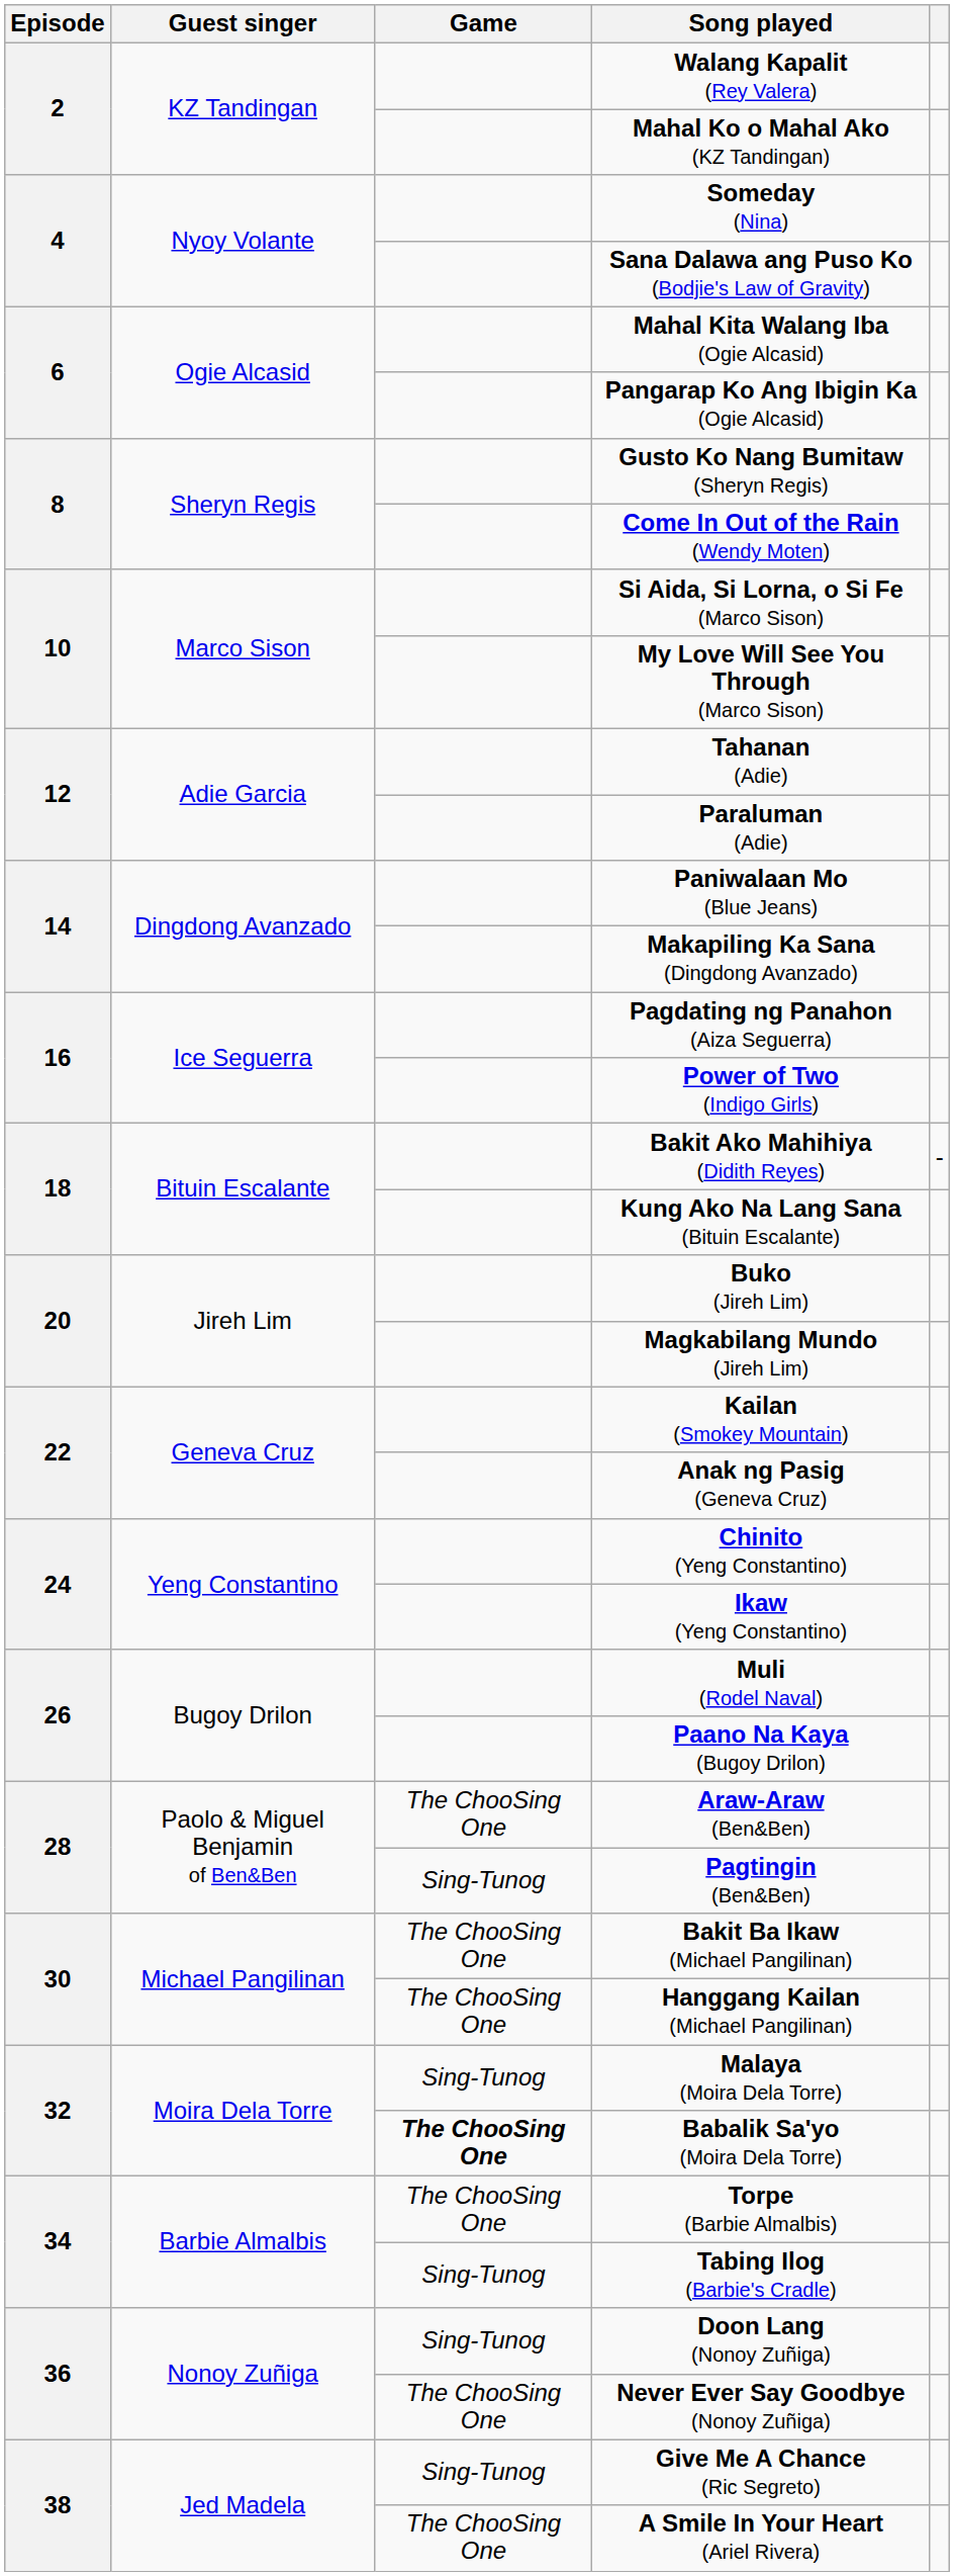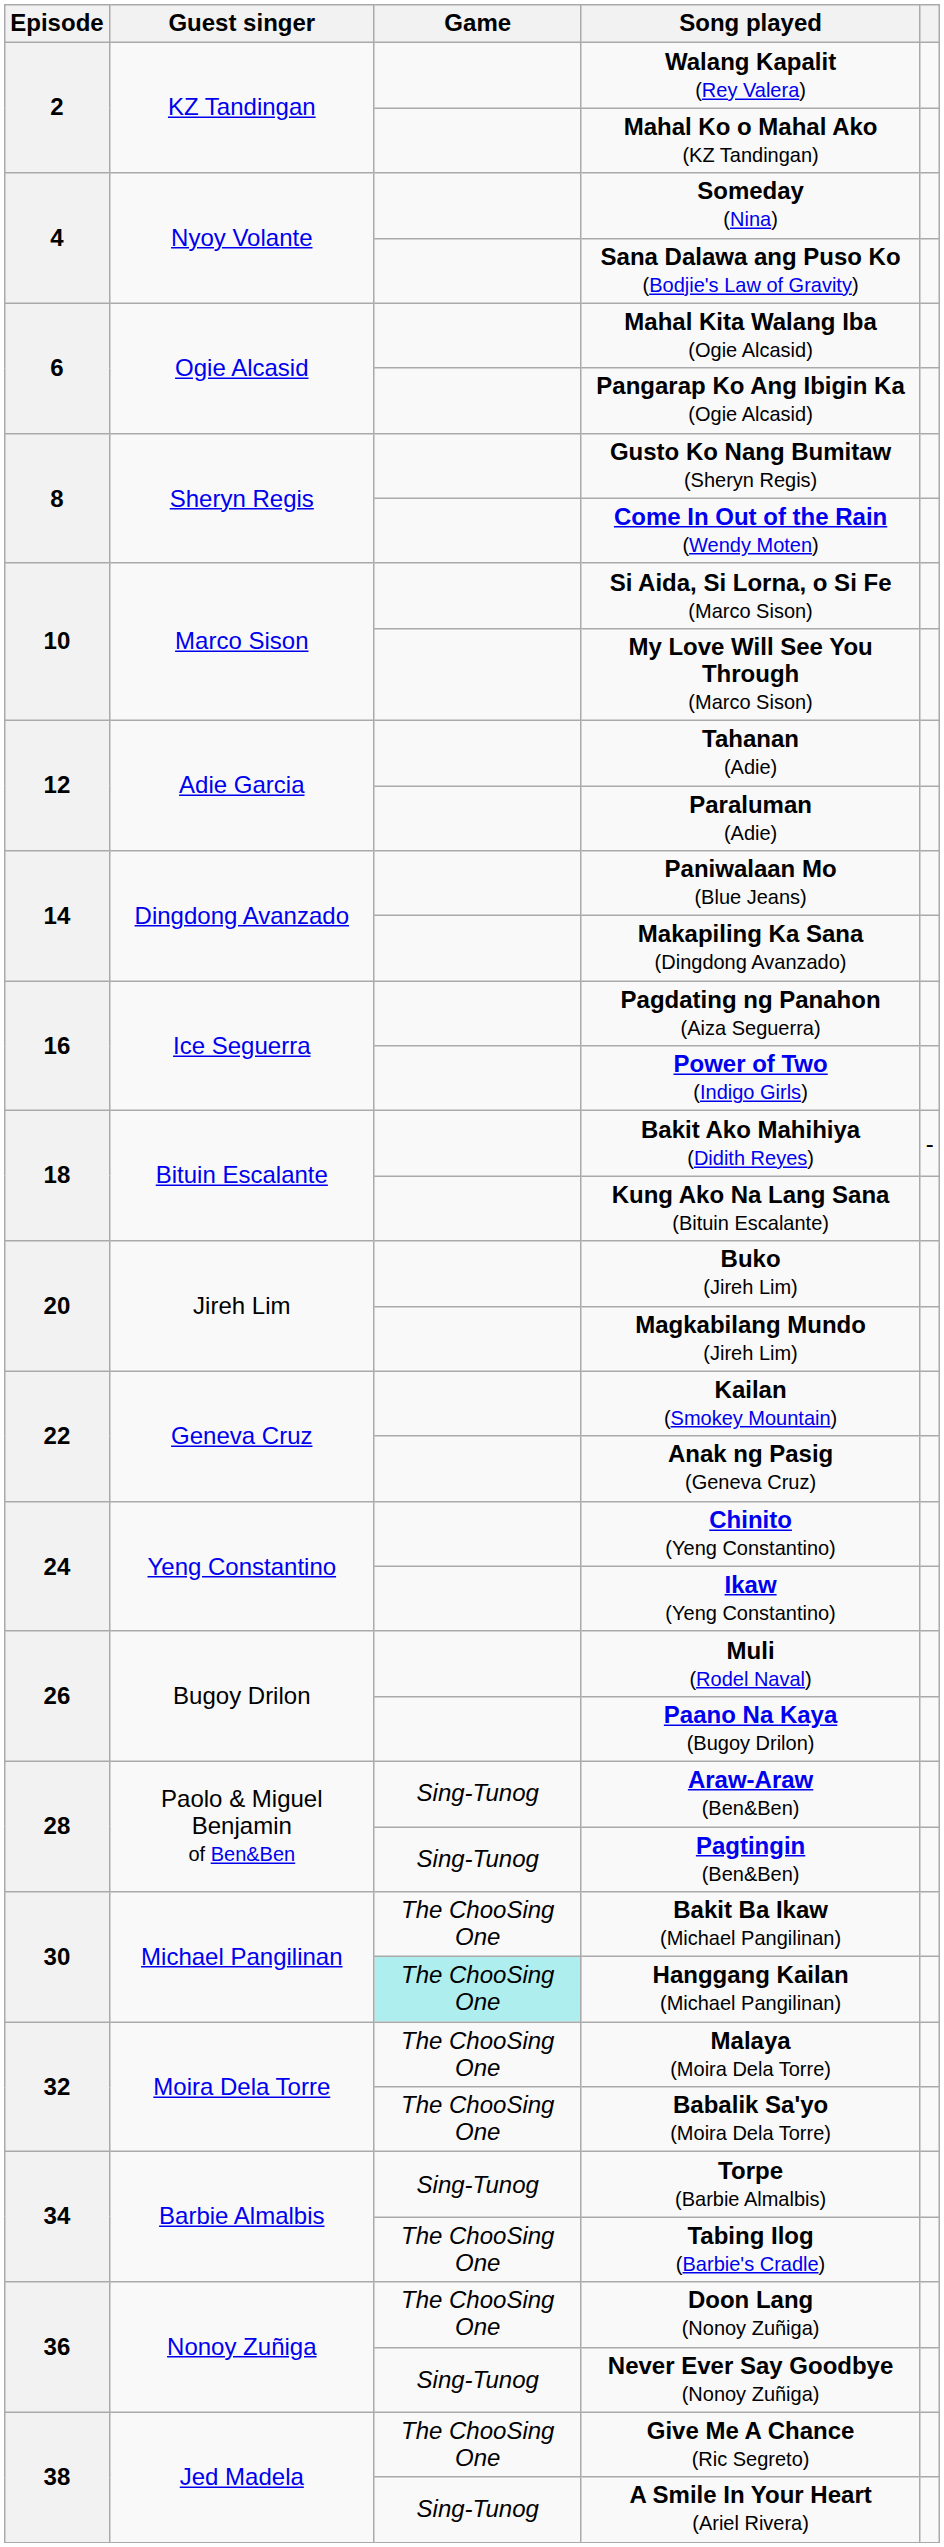Araw-Araw (Ben&Ben) | Game: The ChooSing One -> Sing-Tunog
Hanggang Kailan (Michael Pangilinan) | Game: no background -> paleturquoise background
Malaya (Moira Dela Torre) | Game: Sing-Tunog -> The ChooSing One
Babalik Sa'yo (Moira Dela Torre) | Game: bold -> normal
Torpe (Barbie Almalbis) | Game: The ChooSing One -> Sing-Tunog
Tabing Ilog (Barbie's Cradle) | Game: Sing-Tunog -> The ChooSing One
Doon Lang (Nonoy Zuñiga) | Game: Sing-Tunog -> The ChooSing One
Never Ever Say Goodbye (Nonoy Zuñiga) | Game: The ChooSing One -> Sing-Tunog
Give Me A Chance (Ric Segreto) | Game: Sing-Tunog -> The ChooSing One
A Smile In Your Heart (Ariel Rivera) | Game: The ChooSing One -> Sing-Tunog
